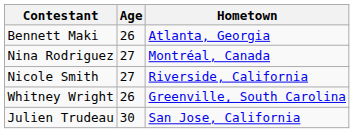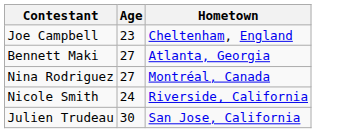+ row: Joe Campbell | 23 | Cheltenham, England
Bennett Maki | Age: 26 -> 27
Nicole Smith | Age: 27 -> 24
- row: Whitney Wright | 26 | Greenville, South Carolina
